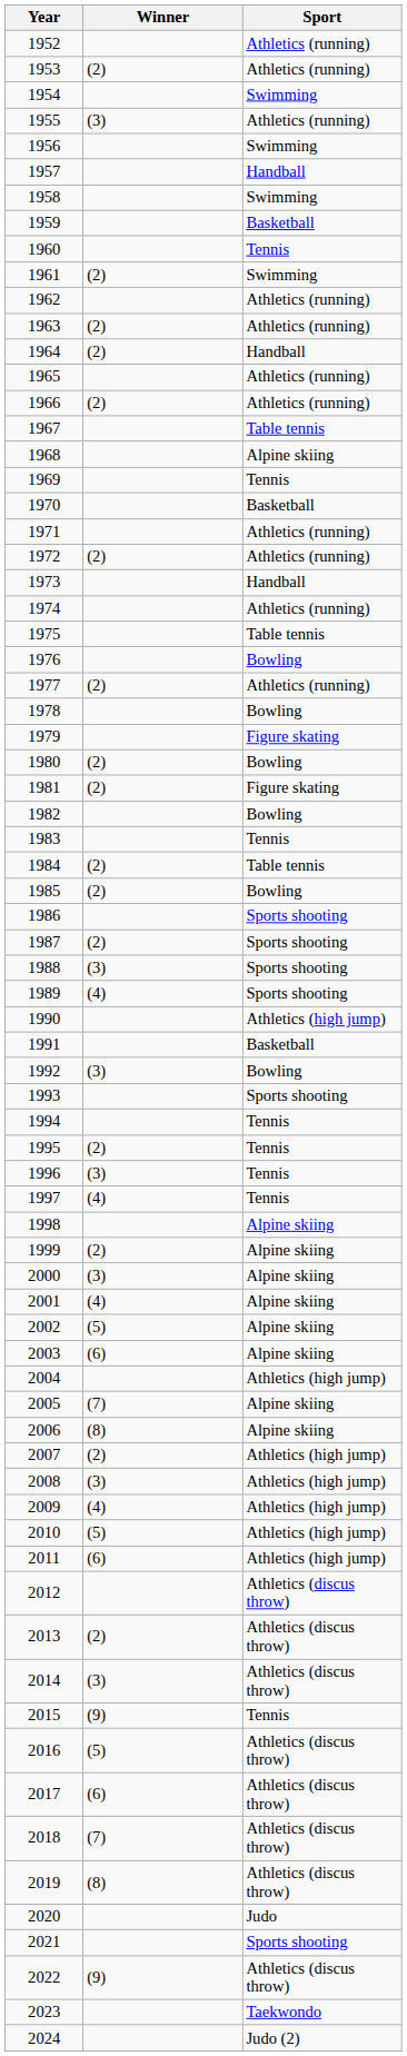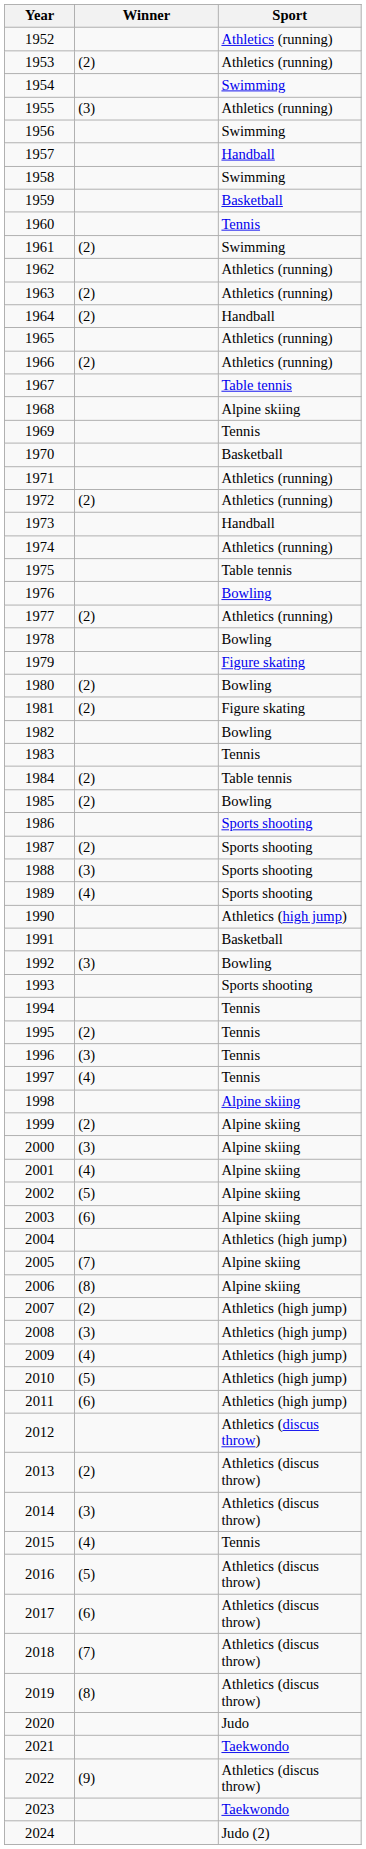2015 | Winner: (9) -> (4)
2021 | Sport: Sports shooting -> Taekwondo
